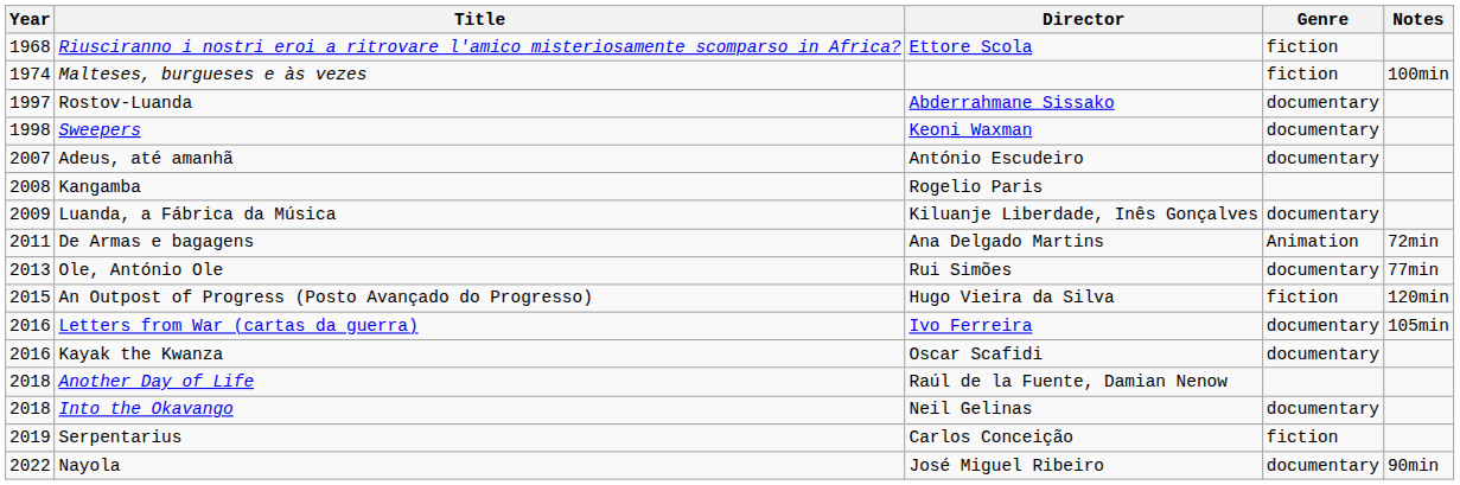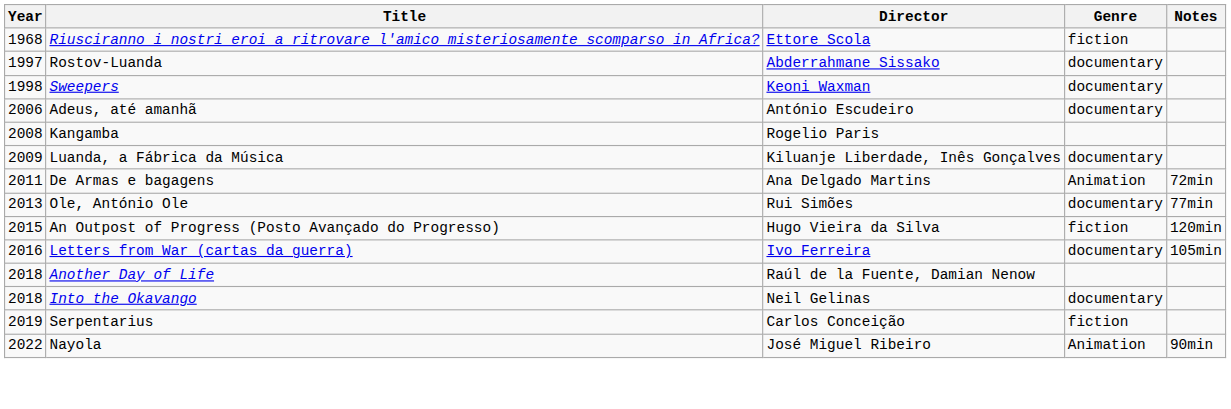- row: 1974 | Malteses, burgueses e às vezes | fiction | 100min
Adeus, até amanhã | Year: 2007 -> 2006
- row: 2016 | Kayak the Kwanza | Oscar Scafidi | documentary
Nayola | Genre: documentary -> Animation
